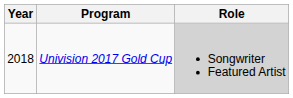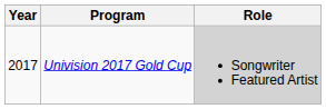Univision 2017 Gold Cup | Year: 2018 -> 2017
